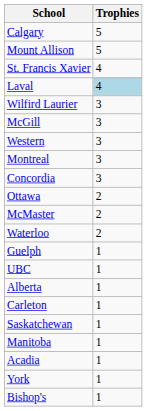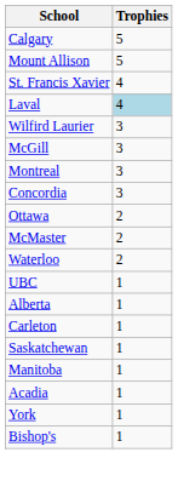- row: Western | 3
- row: Guelph | 1
